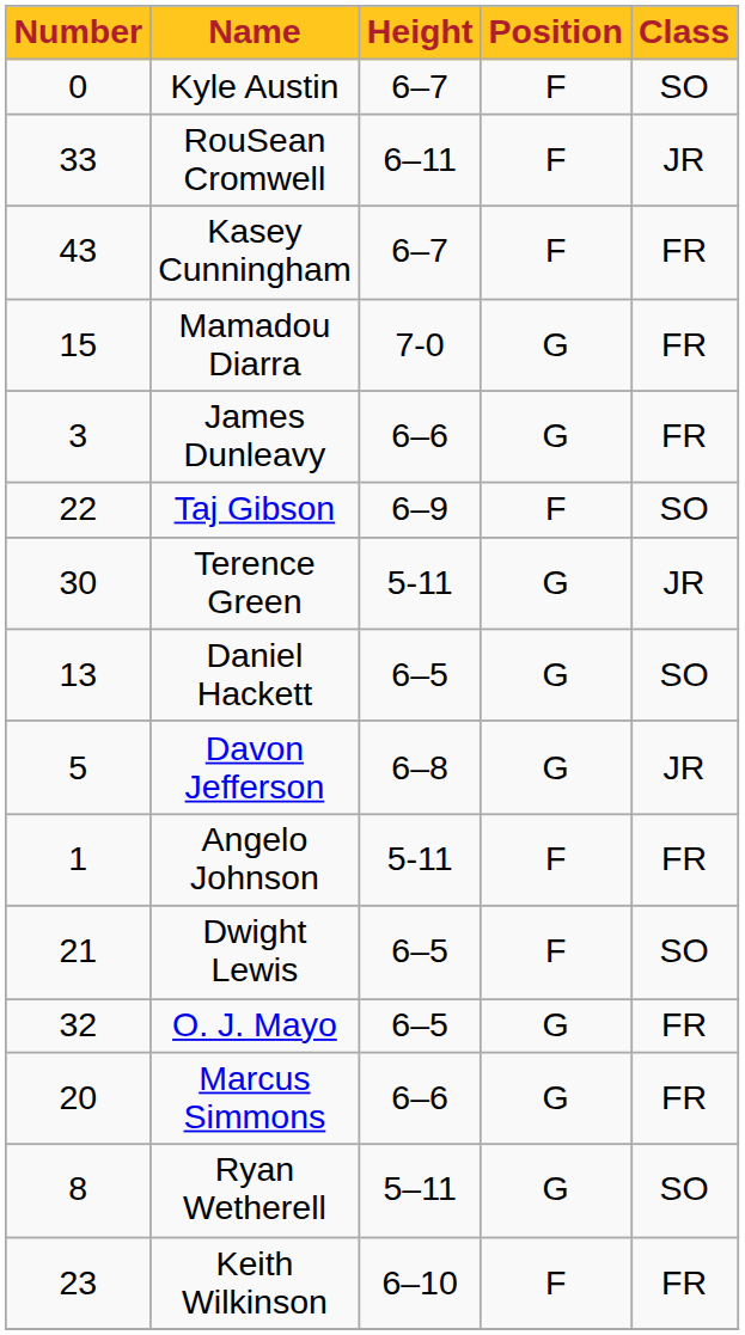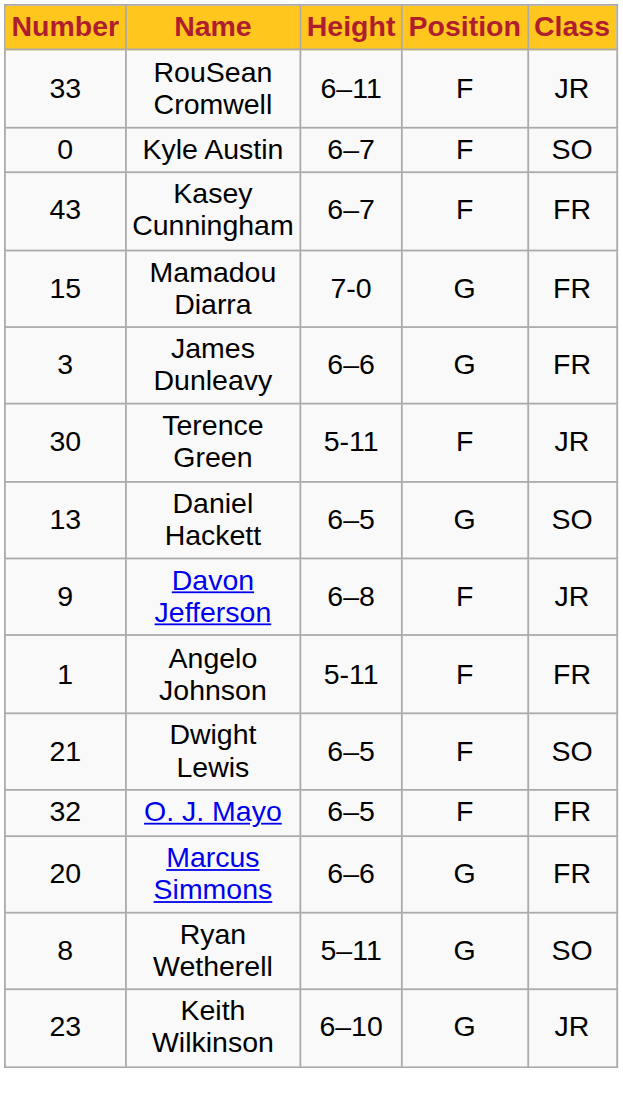rows swapped: Kyle Austin <-> RouSean Cromwell
- row: 22 | Taj Gibson | 6–9 | F | SO
Terence Green | Position: G -> F
Davon Jefferson | Number: 5 -> 9
Davon Jefferson | Position: G -> F
O. J. Mayo | Position: G -> F
Keith Wilkinson | Position: F -> G
Keith Wilkinson | Class: FR -> JR
